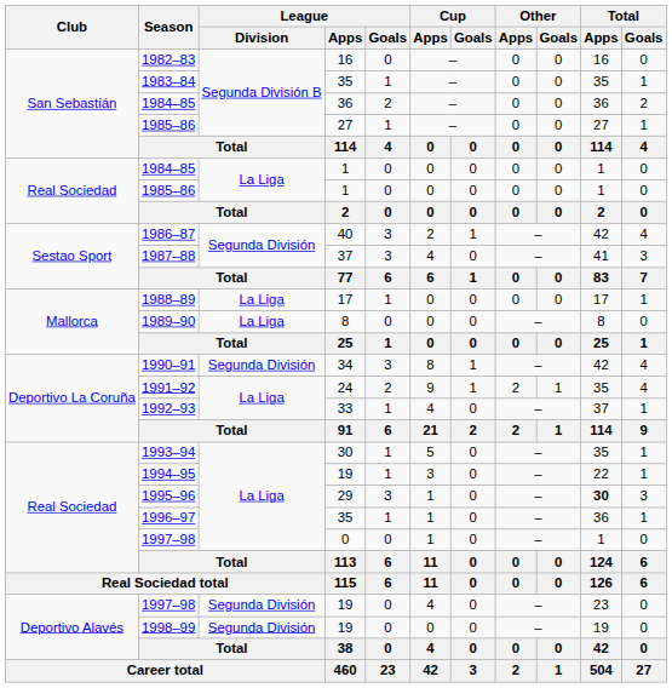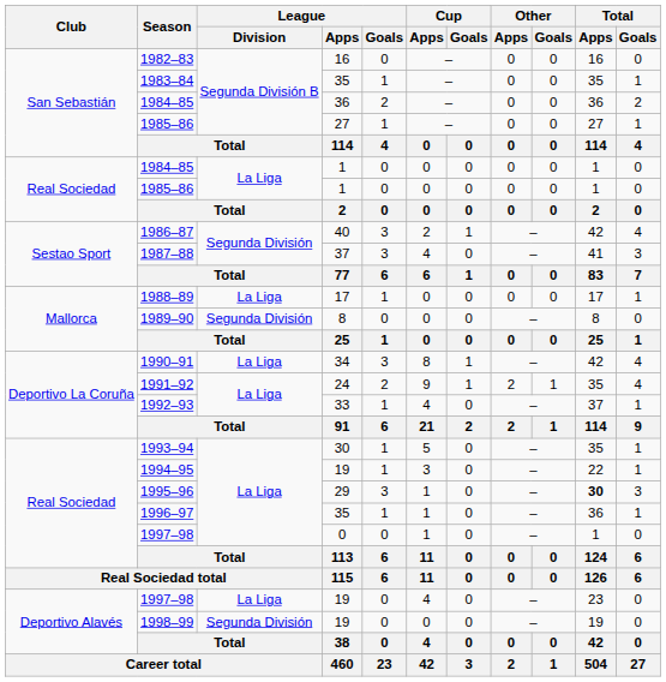1989–90 | League / Division: La Liga -> Segunda División
1990–91 | League / Division: Segunda División -> La Liga
1997–98 / 19 | League / Division: Segunda División -> La Liga
